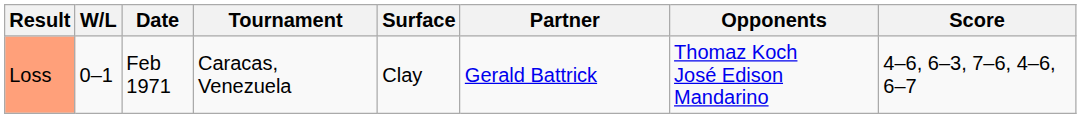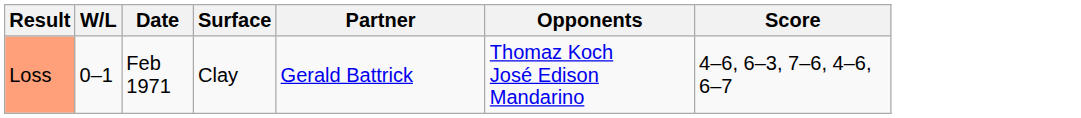- column: Tournament | Caracas, Venezuela
